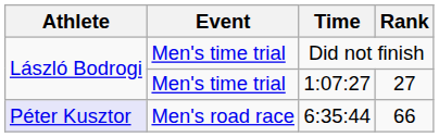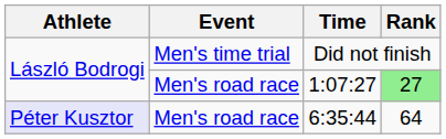1:07:27 | Event: Men's time trial -> Men's road race
1:07:27 | Rank: no background -> lightgreen background
6:35:44 | Rank: 66 -> 64
